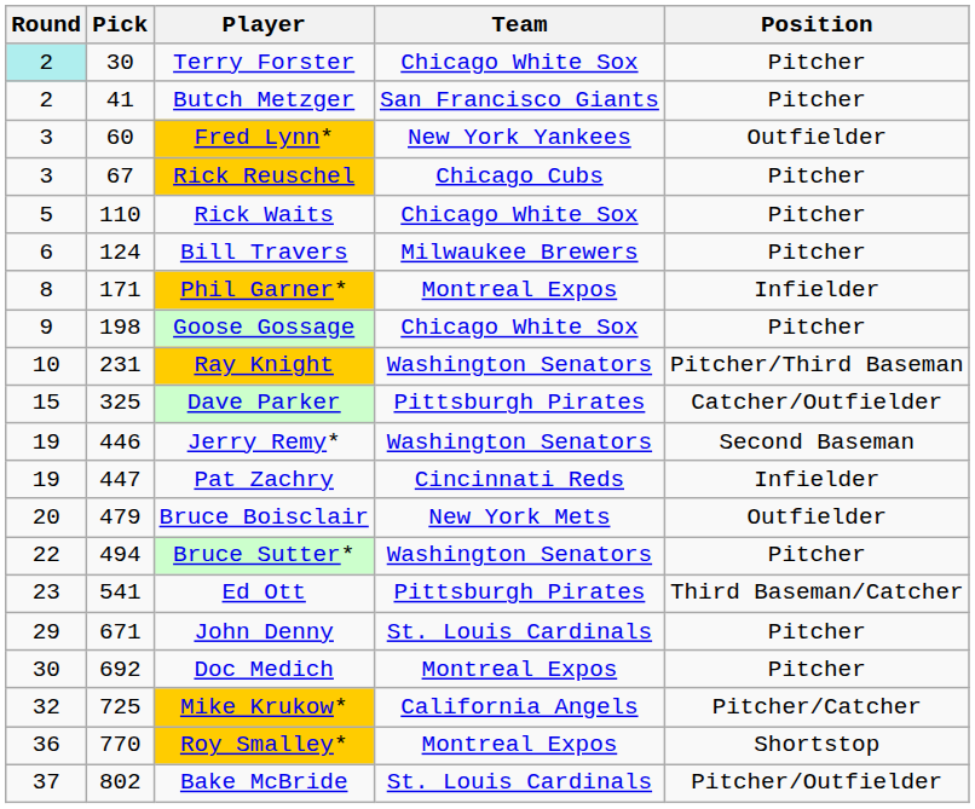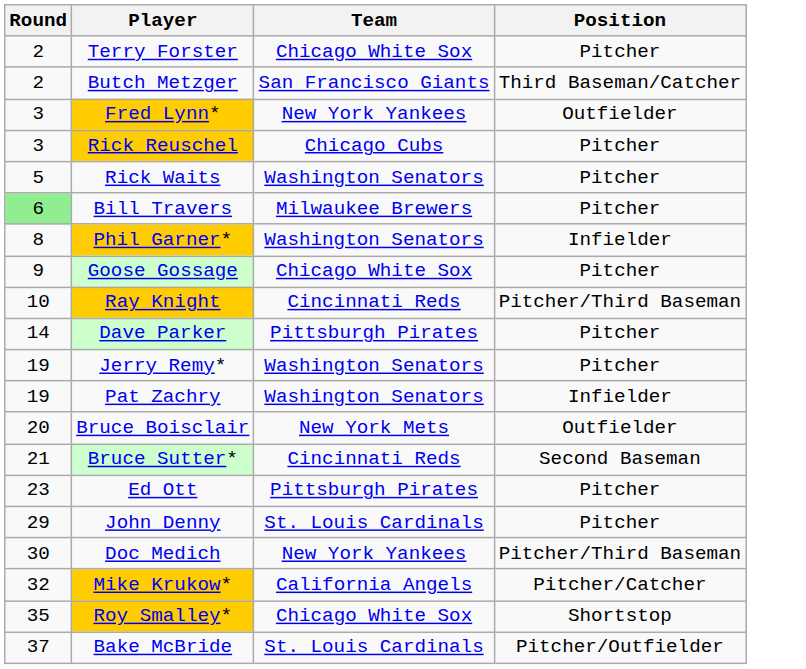- column: Pick | 30 | 41 | 60 | 67 | 110 | 124 | 171 | 198 | 231 | 325 | 446 | 447 | 479 | 494 | 541 | 671 | 692 | 725 | 770 | 802
Terry Forster | Round: paleturquoise background -> no background
Butch Metzger | Position: Pitcher -> Third Baseman/Catcher
Rick Waits | Team: Chicago White Sox -> Washington Senators
Bill Travers | Round: no background -> lightgreen background
Phil Garner* | Team: Montreal Expos -> Washington Senators
Ray Knight | Team: Washington Senators -> Cincinnati Reds
Dave Parker | Round: 15 -> 14
Dave Parker | Position: Catcher/Outfielder -> Pitcher
Jerry Remy* | Position: Second Baseman -> Pitcher
Pat Zachry | Team: Cincinnati Reds -> Washington Senators
Bruce Sutter* | Round: 22 -> 21
Bruce Sutter* | Team: Washington Senators -> Cincinnati Reds
Bruce Sutter* | Position: Pitcher -> Second Baseman
Ed Ott | Position: Third Baseman/Catcher -> Pitcher
Doc Medich | Team: Montreal Expos -> New York Yankees
Doc Medich | Position: Pitcher -> Pitcher/Third Baseman
Roy Smalley* | Round: 36 -> 35
Roy Smalley* | Team: Montreal Expos -> Chicago White Sox
